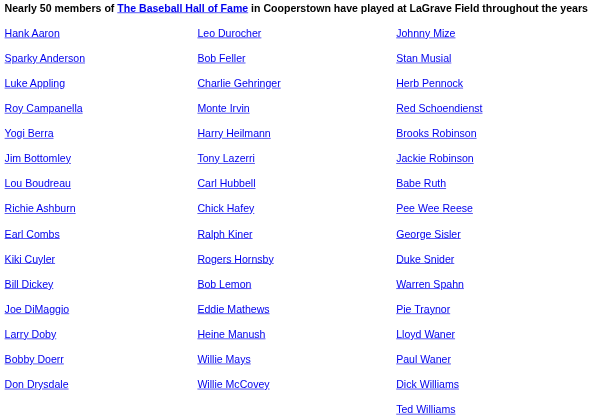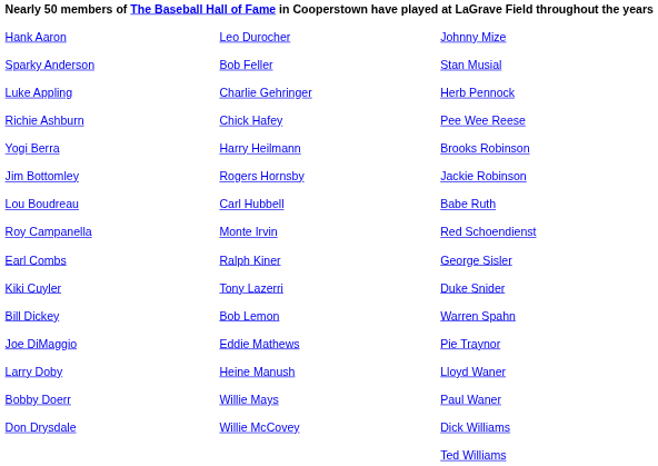rows swapped: Richie Ashburn <-> Roy Campanella
Jim Bottomley | column 2: Tony Lazerri -> Rogers Hornsby
Kiki Cuyler | column 2: Rogers Hornsby -> Tony Lazerri
